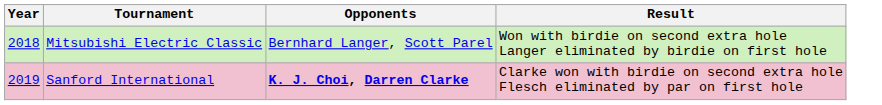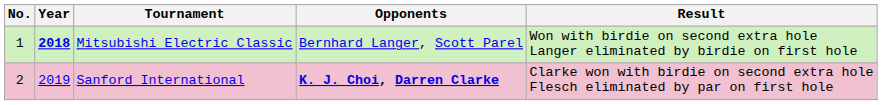+ column: No. | 1 | 2
Mitsubishi Electric Classic | Year: normal -> bold
